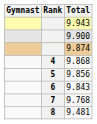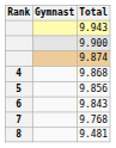columns swapped: Rank <-> Gymnast
